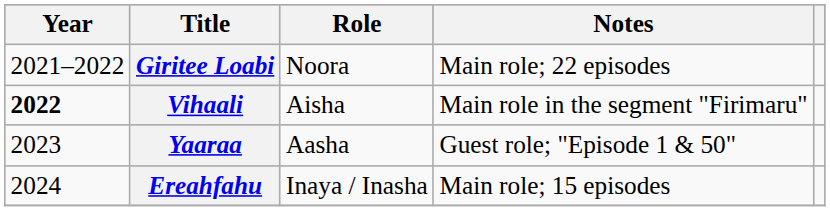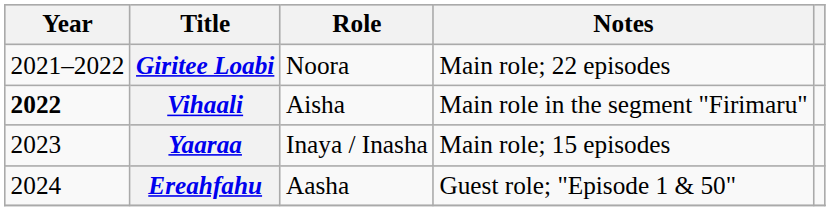Yaaraa | Role: Aasha -> Inaya / Inasha
Yaaraa | Notes: Guest role; "Episode 1 & 50" -> Main role; 15 episodes
Ereahfahu | Role: Inaya / Inasha -> Aasha
Ereahfahu | Notes: Main role; 15 episodes -> Guest role; "Episode 1 & 50"
